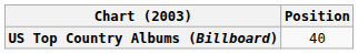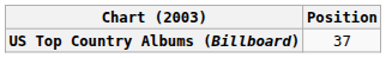US Top Country Albums (Billboard) | Position: 40 -> 37
